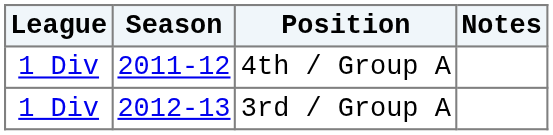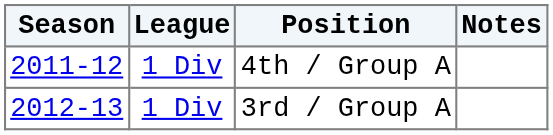columns swapped: Season <-> League
